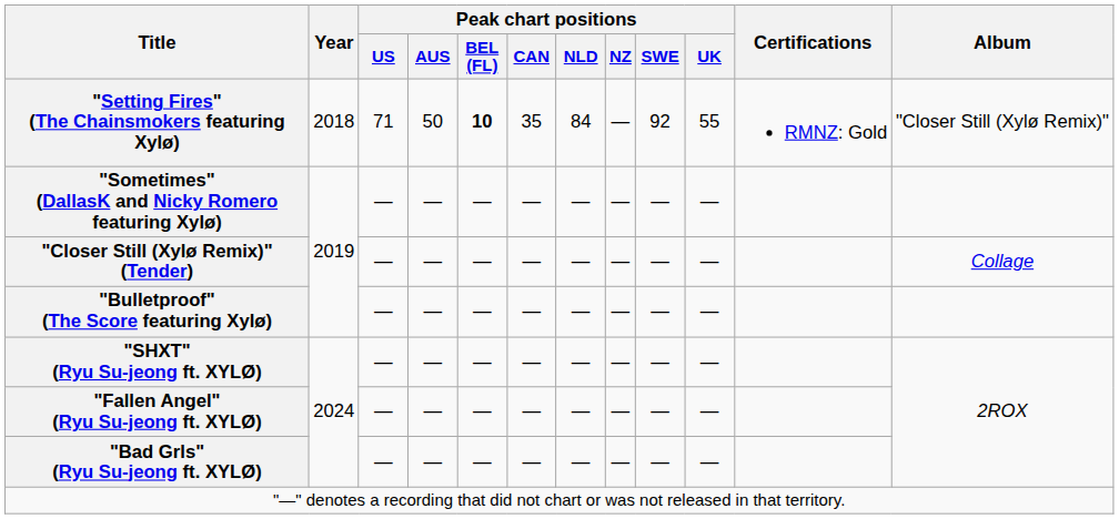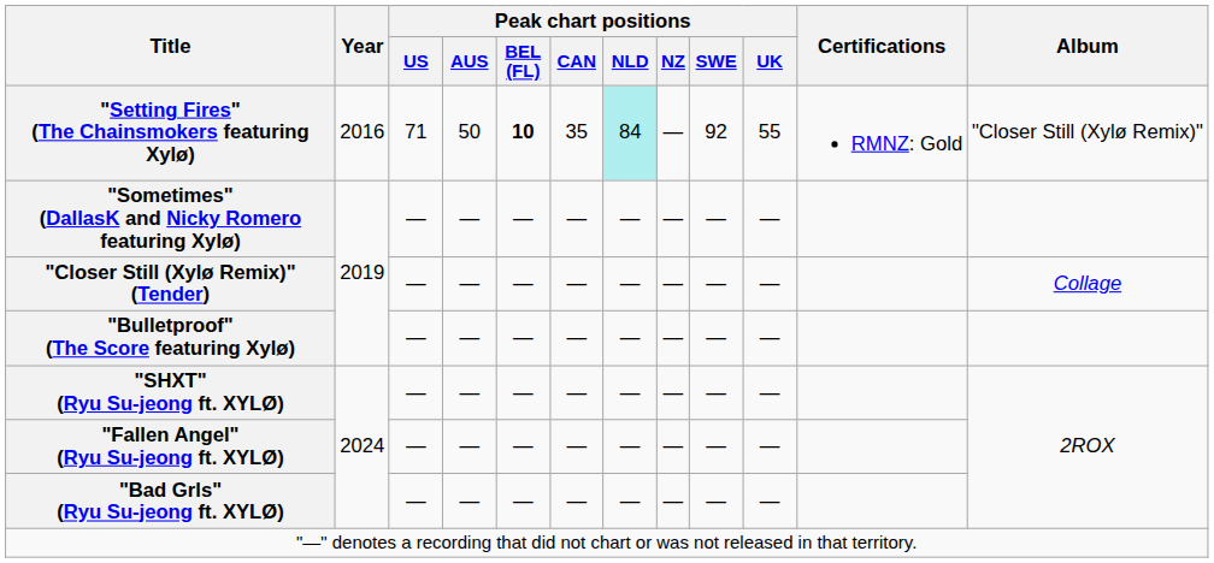"Setting Fires" (The Chainsmokers featuring Xylø) | Year: 2018 -> 2016
"Setting Fires" (The Chainsmokers featuring Xylø) | Peak chart positions / NLD: no background -> paleturquoise background
